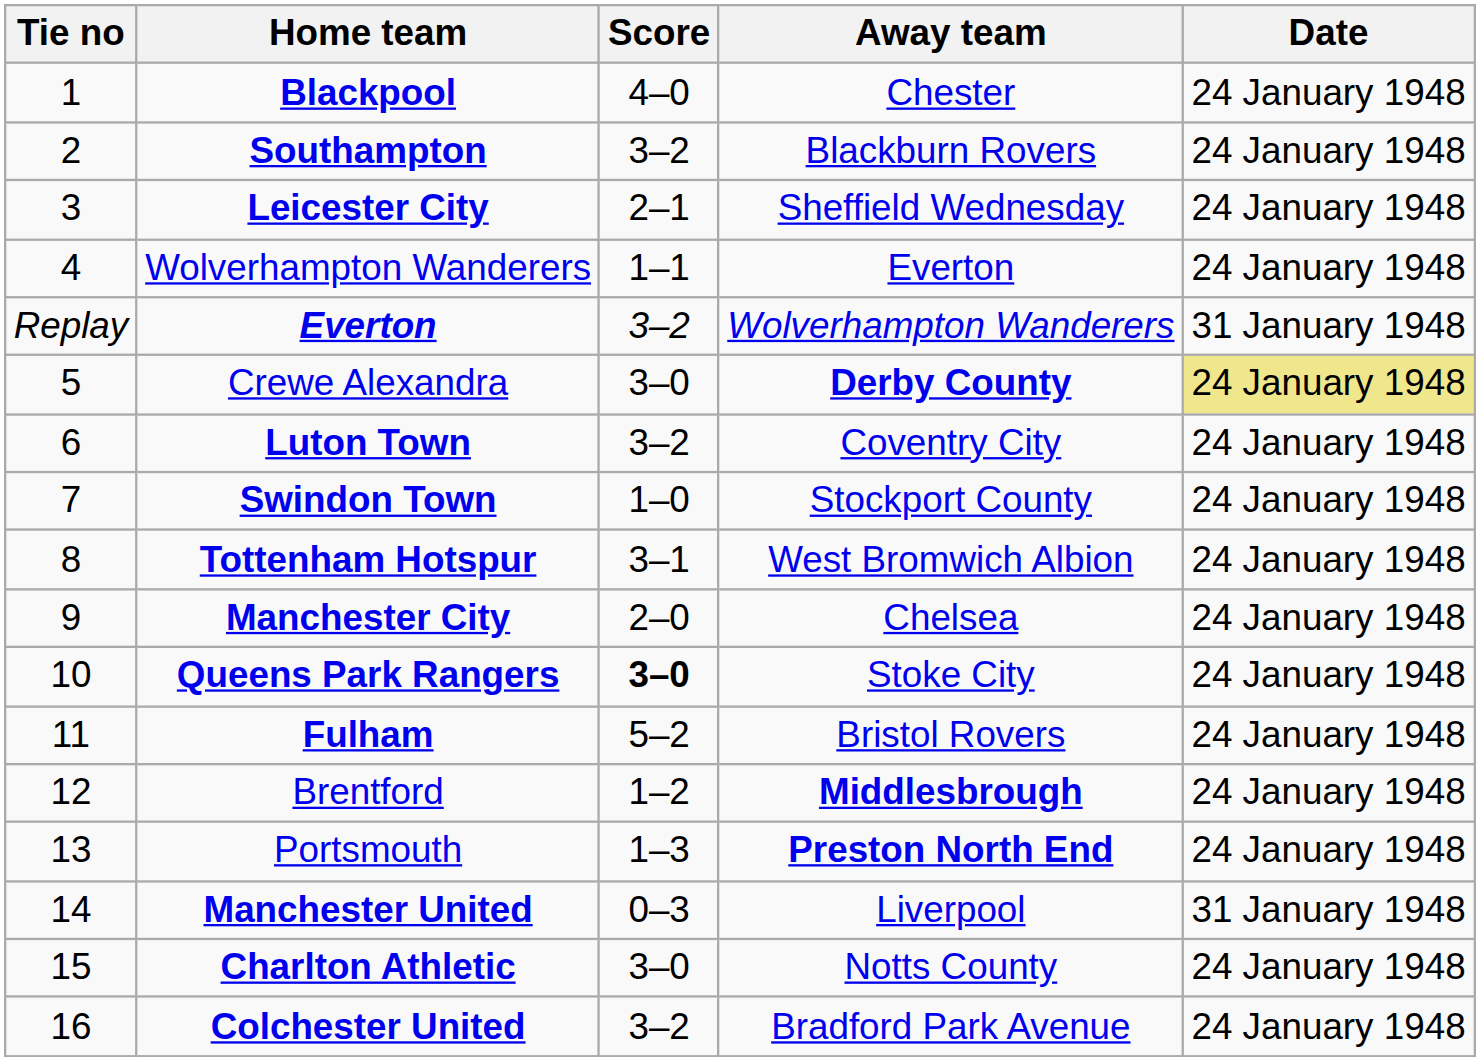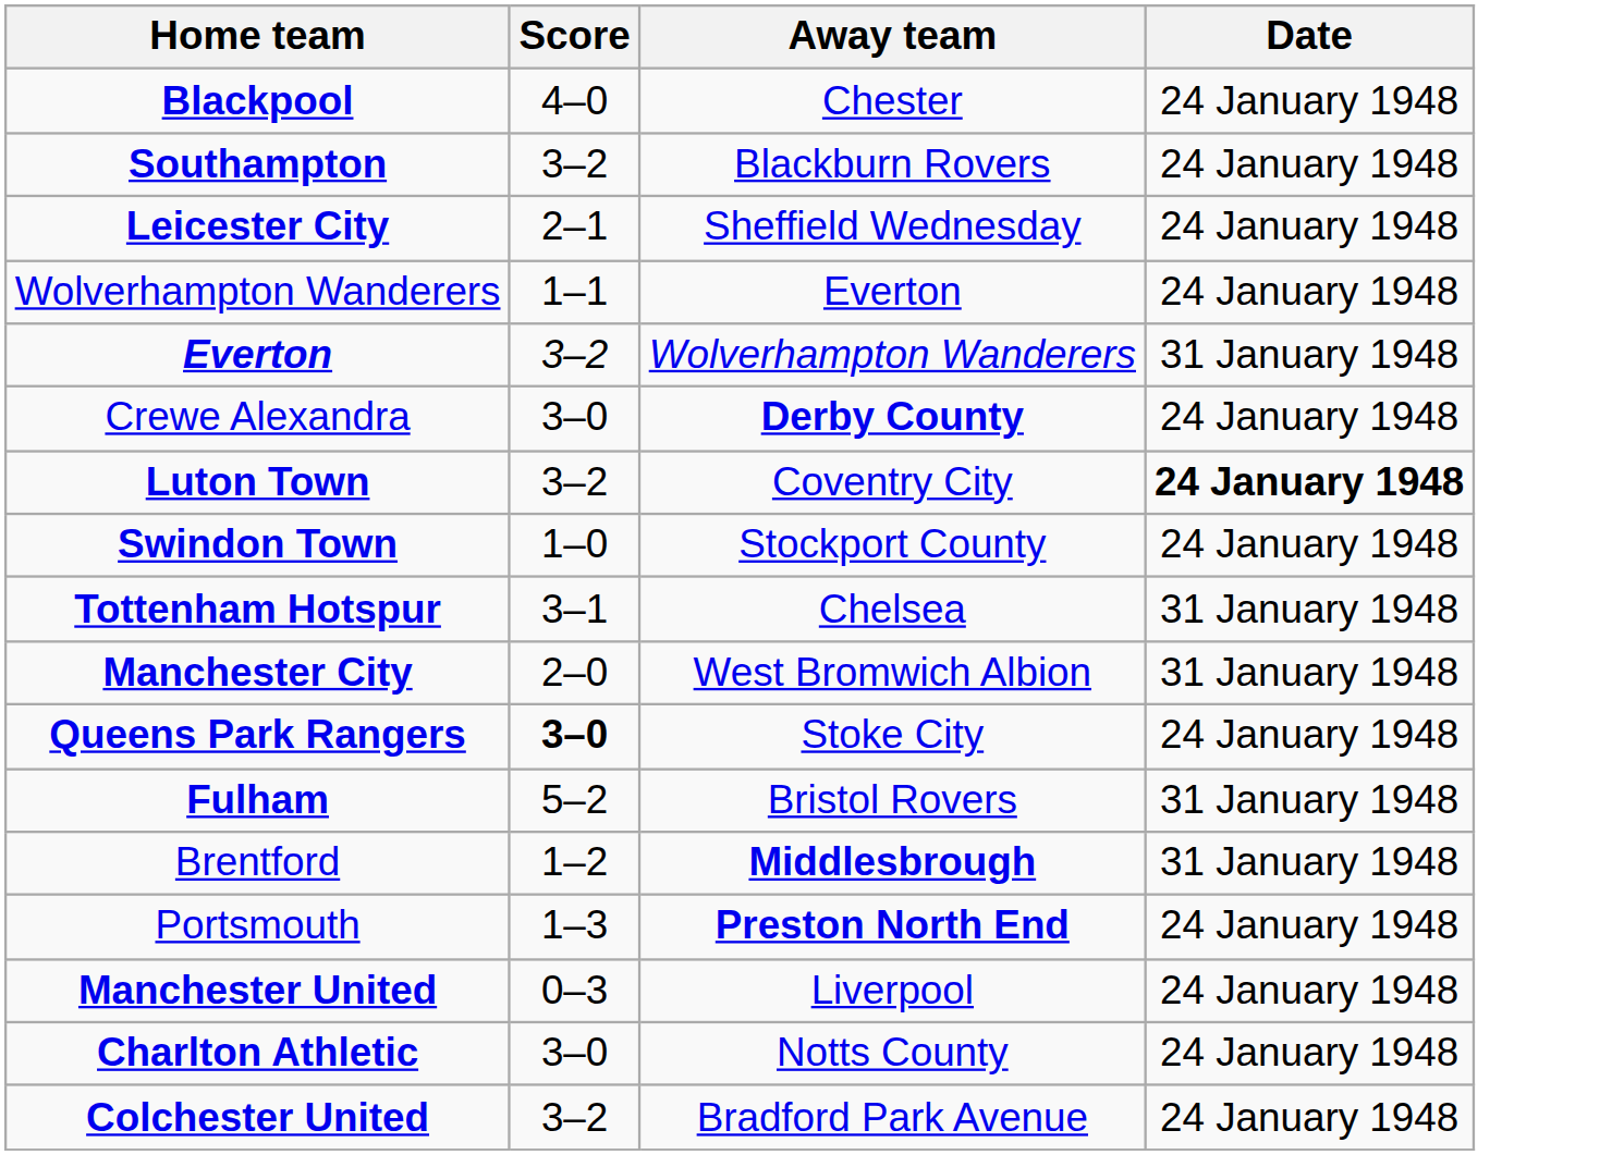- column: Tie no | 1 | 2 | 3 | 4 | Replay | 5 | 6 | 7 | 8 | 9 | 10 | 11 | 12 | 13 | 14 | 15 | 16
Crewe Alexandra | Date: khaki background -> no background
Luton Town | Date: normal -> bold
Tottenham Hotspur | Away team: West Bromwich Albion -> Chelsea
Tottenham Hotspur | Date: 24 January 1948 -> 31 January 1948
Manchester City | Away team: Chelsea -> West Bromwich Albion
Manchester City | Date: 24 January 1948 -> 31 January 1948
Fulham | Date: 24 January 1948 -> 31 January 1948
Brentford | Date: 24 January 1948 -> 31 January 1948
Manchester United | Date: 31 January 1948 -> 24 January 1948
